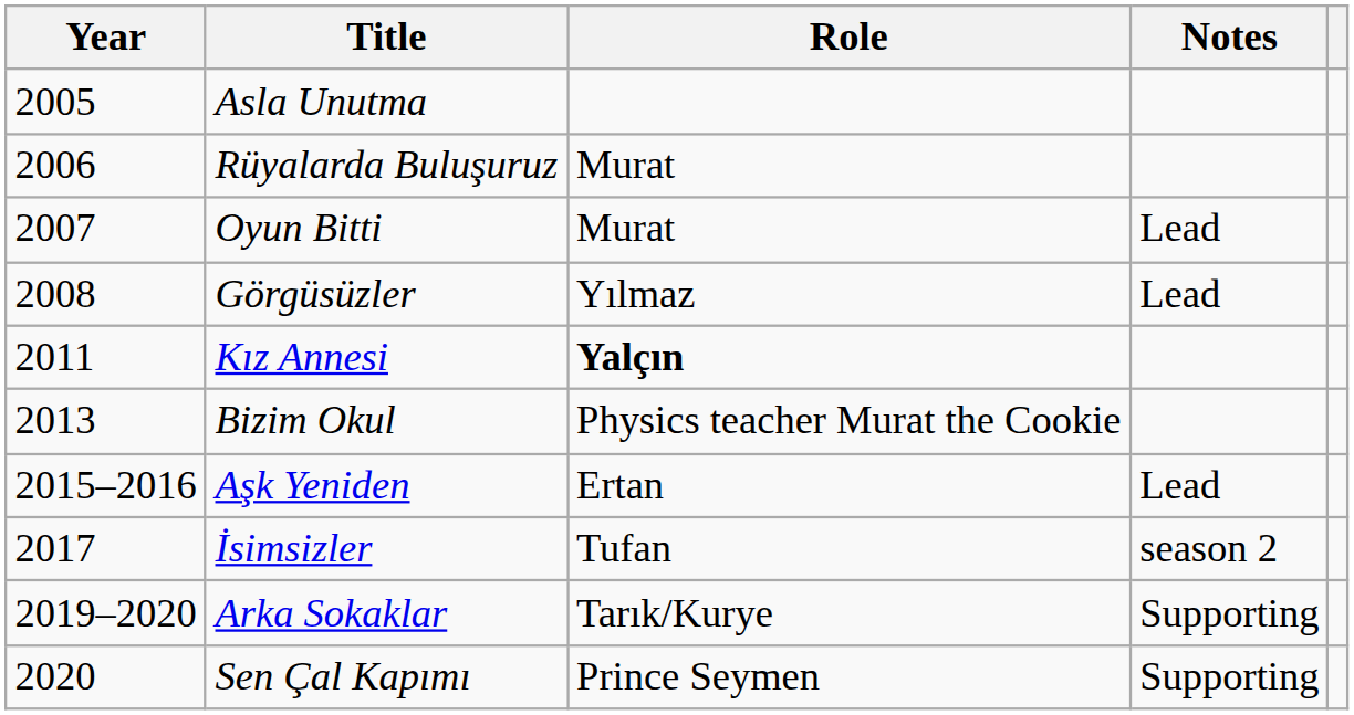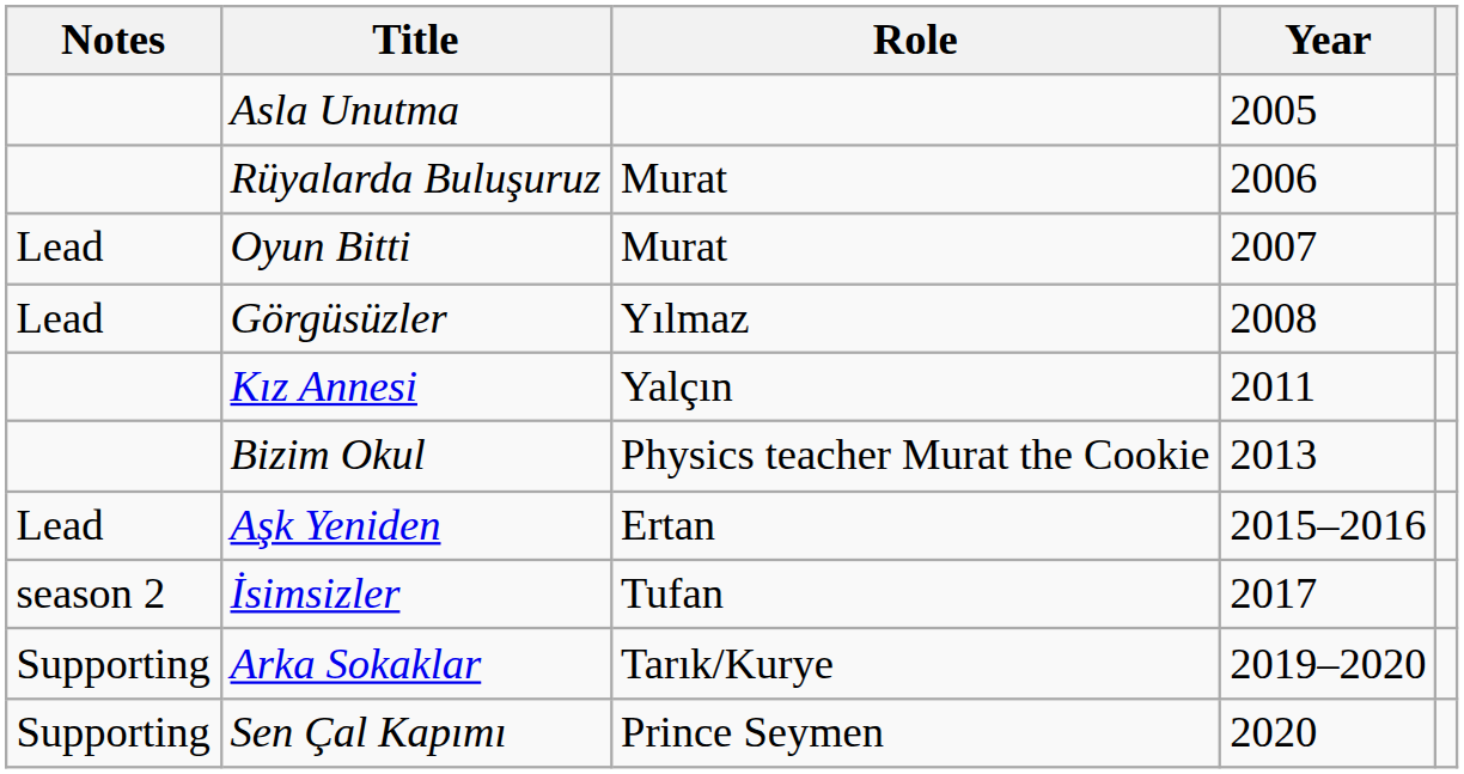columns swapped: Year <-> Notes
Kız Annesi | Role: bold -> normal
